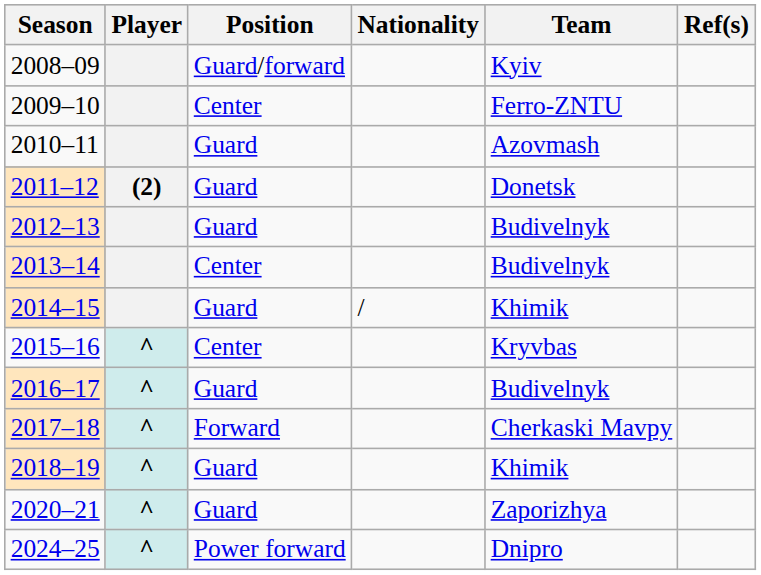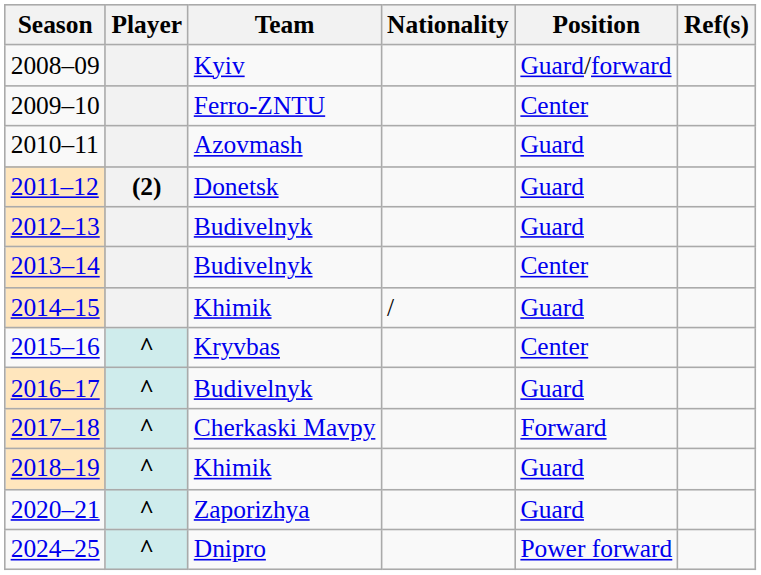columns swapped: Position <-> Team
